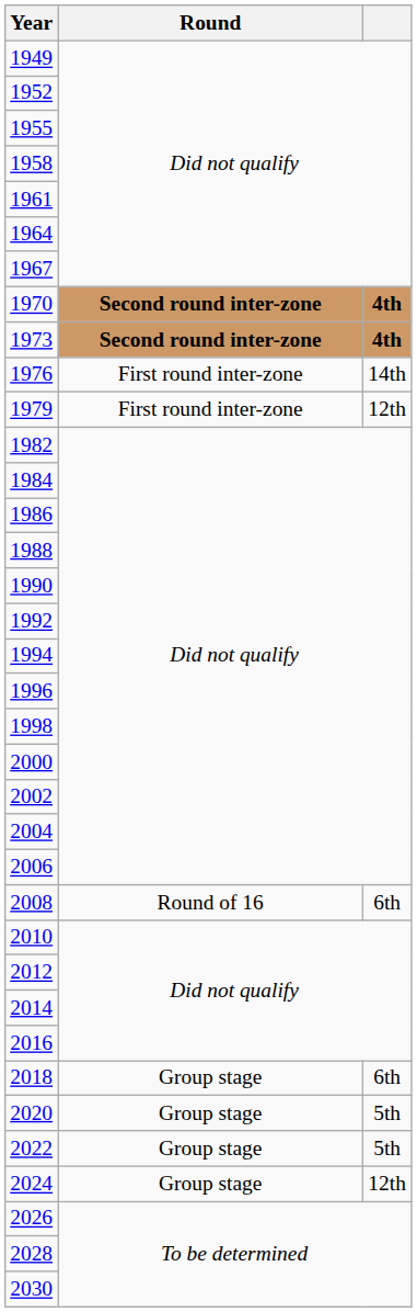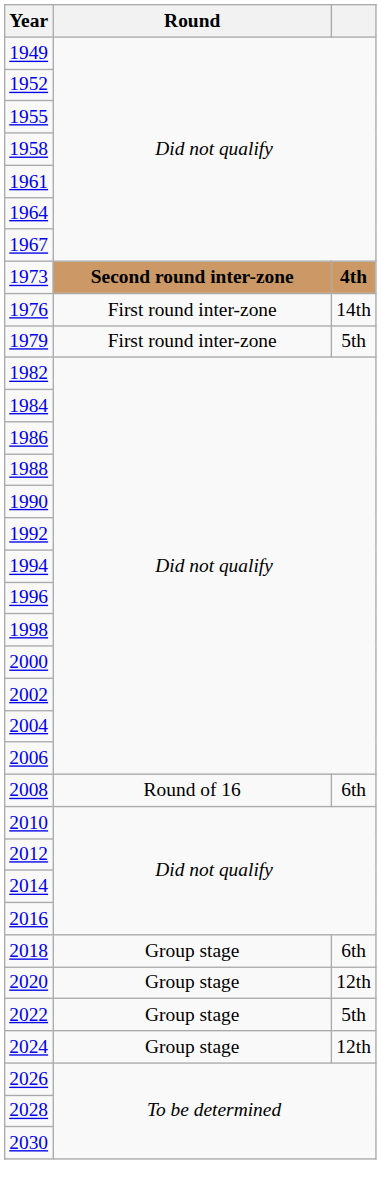- row: 1970 | Second round inter-zone | 4th
1979 | column 3: 12th -> 5th
2020 | column 3: 5th -> 12th
